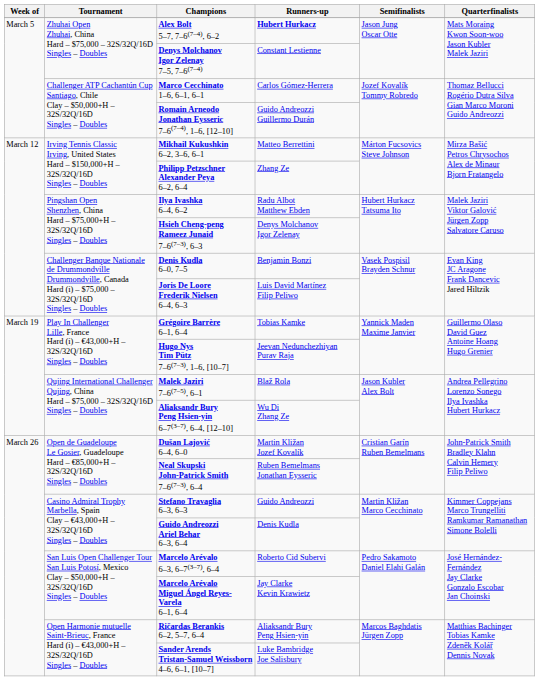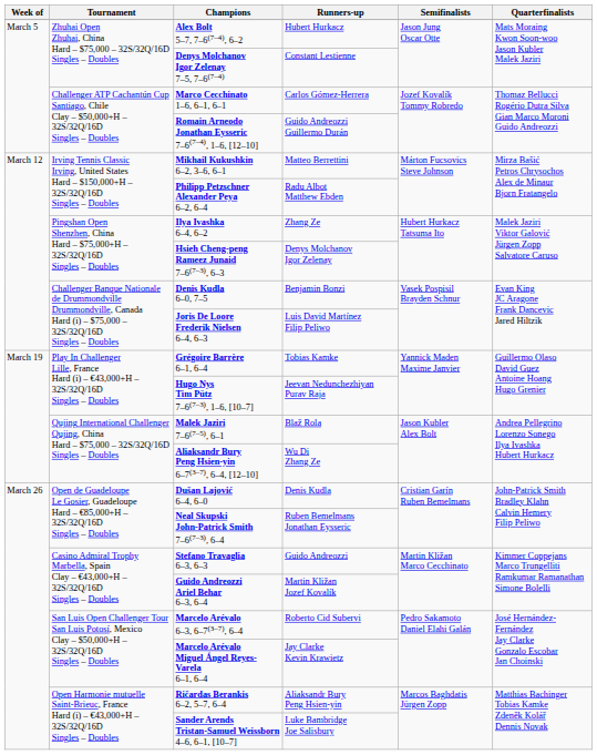Alex Bolt 5–7, 7–6(7–4), 6–2 | Runners-up: bold -> normal
Philipp Petzschner Alexander Peya 6–2, 6–4 | Runners-up: Zhang Ze -> Radu Albot Matthew Ebden
Ilya Ivashka 6–4, 6–2 | Runners-up: Radu Albot Matthew Ebden -> Zhang Ze
Dušan Lajović 6–4, 6–0 | Runners-up: Martin Kližan Jozef Kovalík -> Denis Kudla
Guido Andreozzi Ariel Behar 6–3, 6–4 | Runners-up: Denis Kudla -> Martin Kližan Jozef Kovalík
